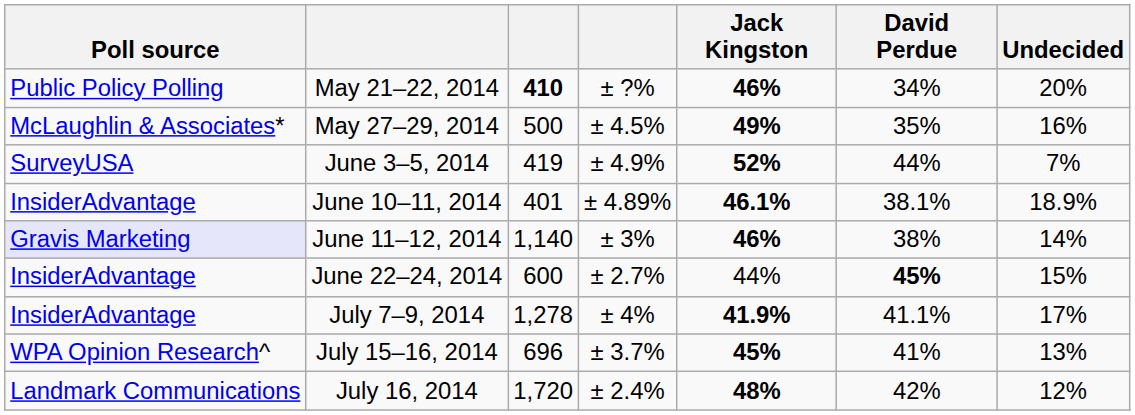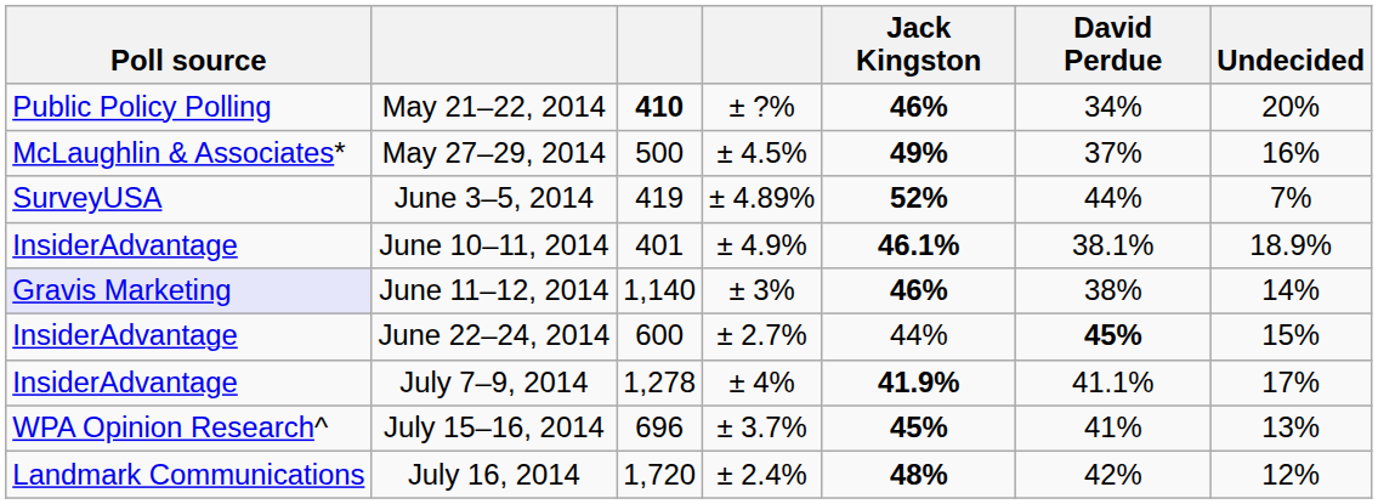May 27–29, 2014 | David Perdue: 35% -> 37%
June 3–5, 2014 | column 4: ± 4.9% -> ± 4.89%
June 10–11, 2014 | column 4: ± 4.89% -> ± 4.9%
